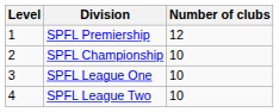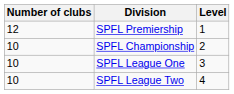columns swapped: Level <-> Number of clubs
